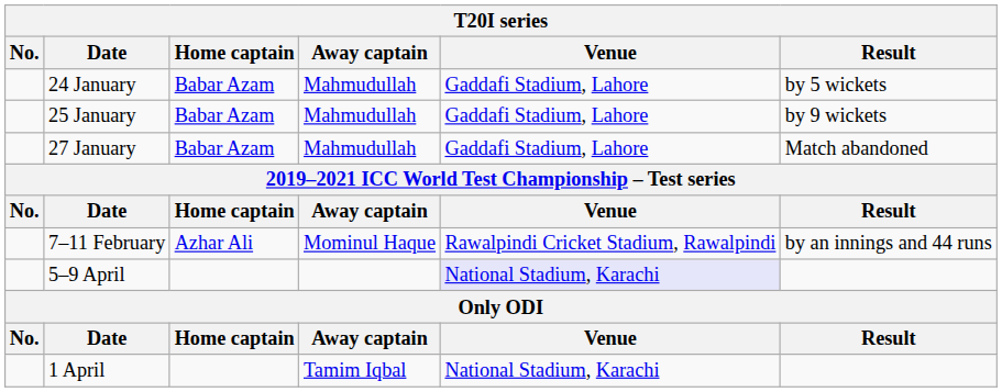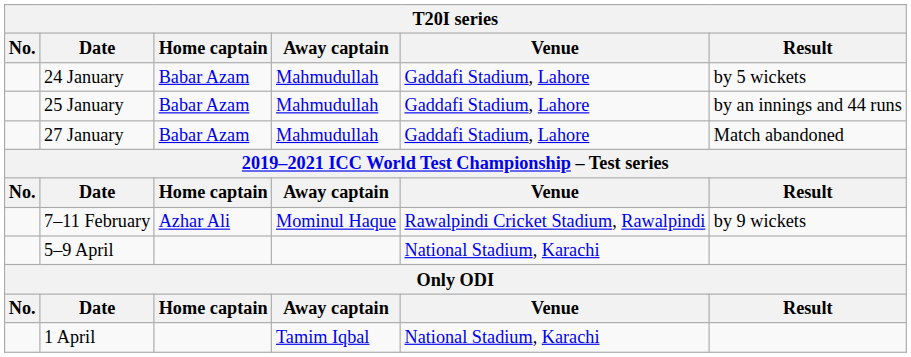25 January | Result: by 9 wickets -> by an innings and 44 runs
7–11 February | Result: by an innings and 44 runs -> by 9 wickets
5–9 April | Venue: lavender background -> no background
